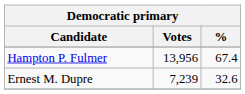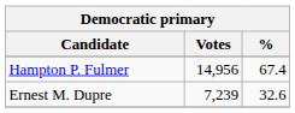Hampton P. Fulmer | Votes: 13,956 -> 14,956
